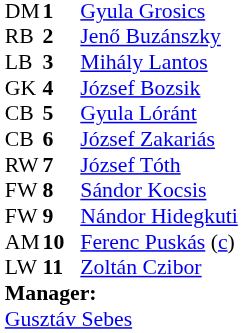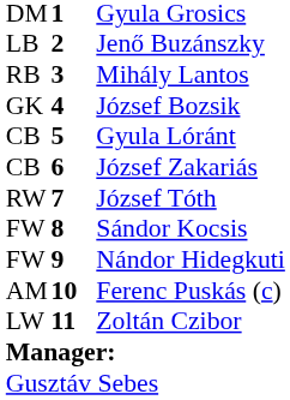Jenő Buzánszky | column 1: RB -> LB
Mihály Lantos | column 1: LB -> RB
